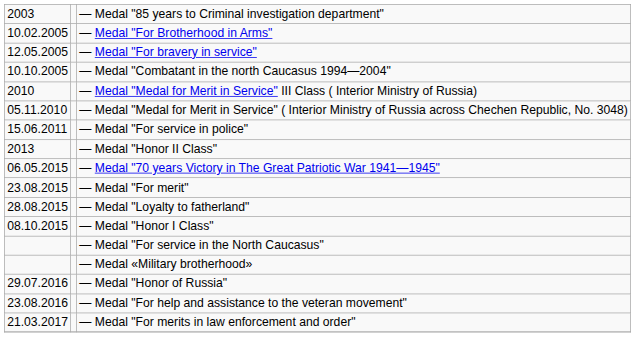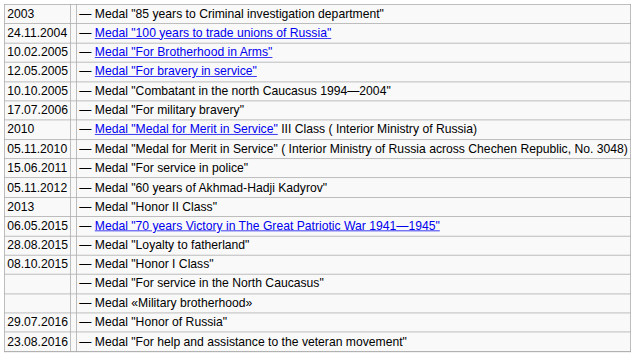+ row: 24.11.2004 | — Medal "100 years to trade unions of Russia"
+ row: 17.07.2006 | — Medal "For military bravery"
+ row: 05.11.2012 | — Medal "60 years of Akhmad-Hadji Kadyrov"
- row: 23.08.2015 | — Medal "For merit"
- row: 21.03.2017 | — Medal "For merits in law enforcement and order"
